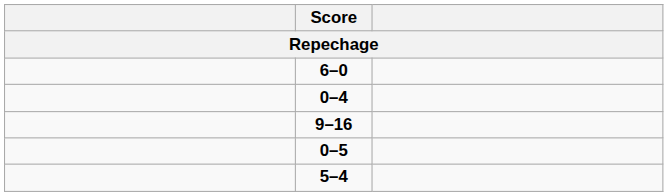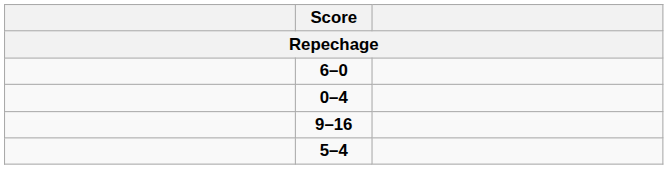- row: 0–5
